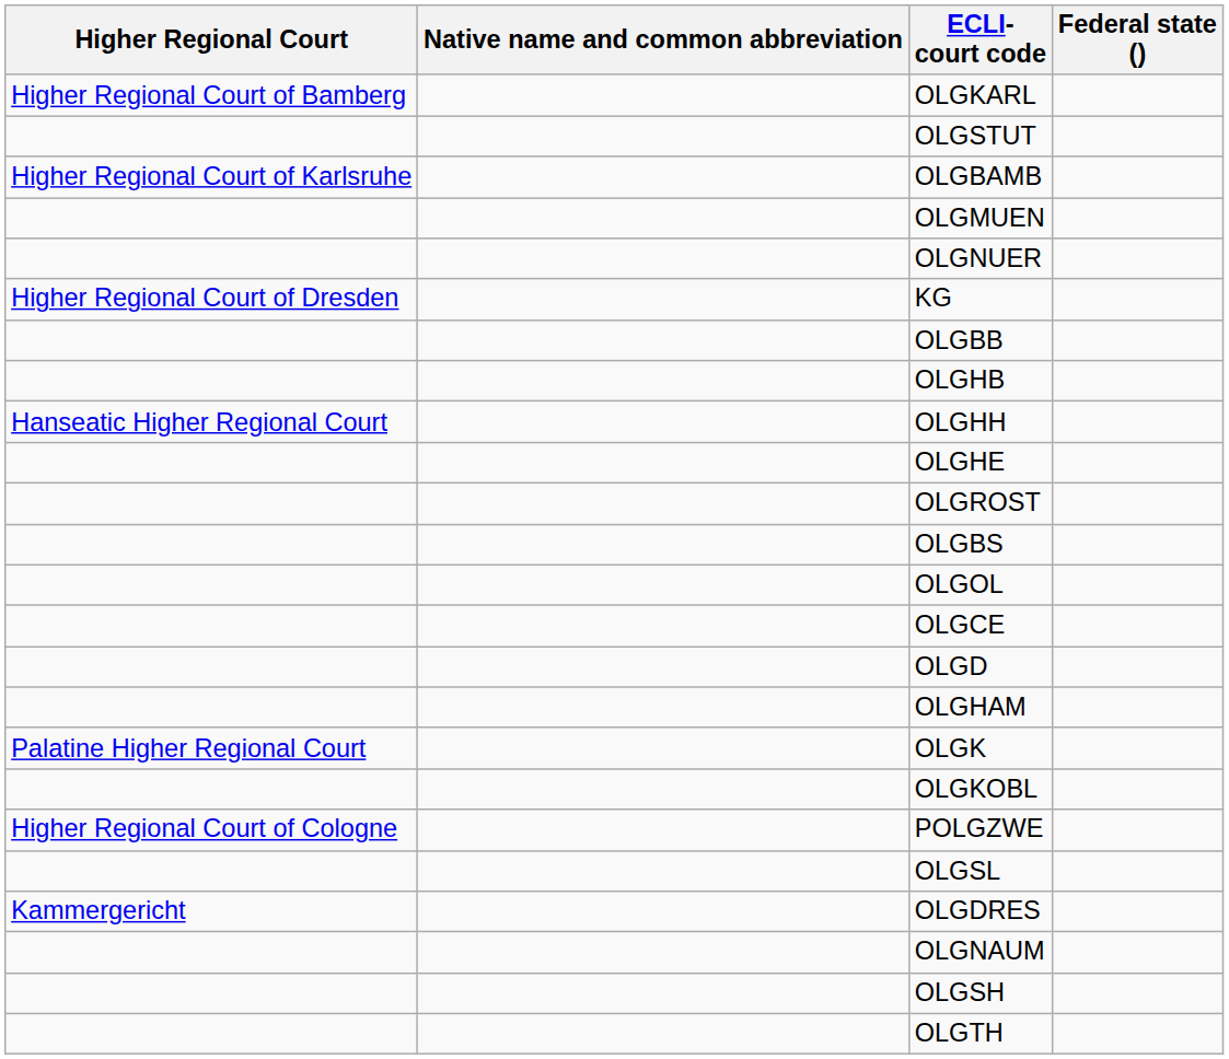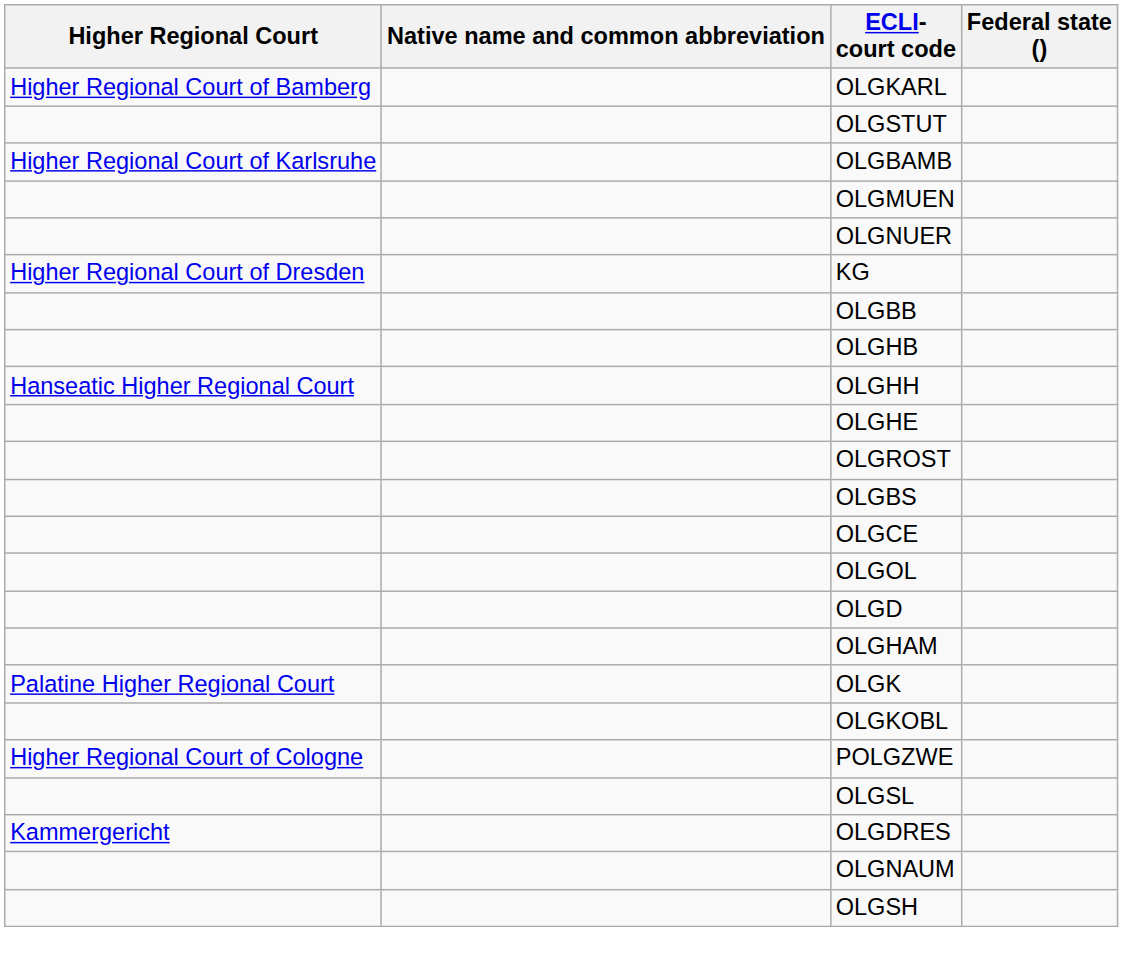rows swapped: OLGCE <-> OLGOL
- row: OLGTH
